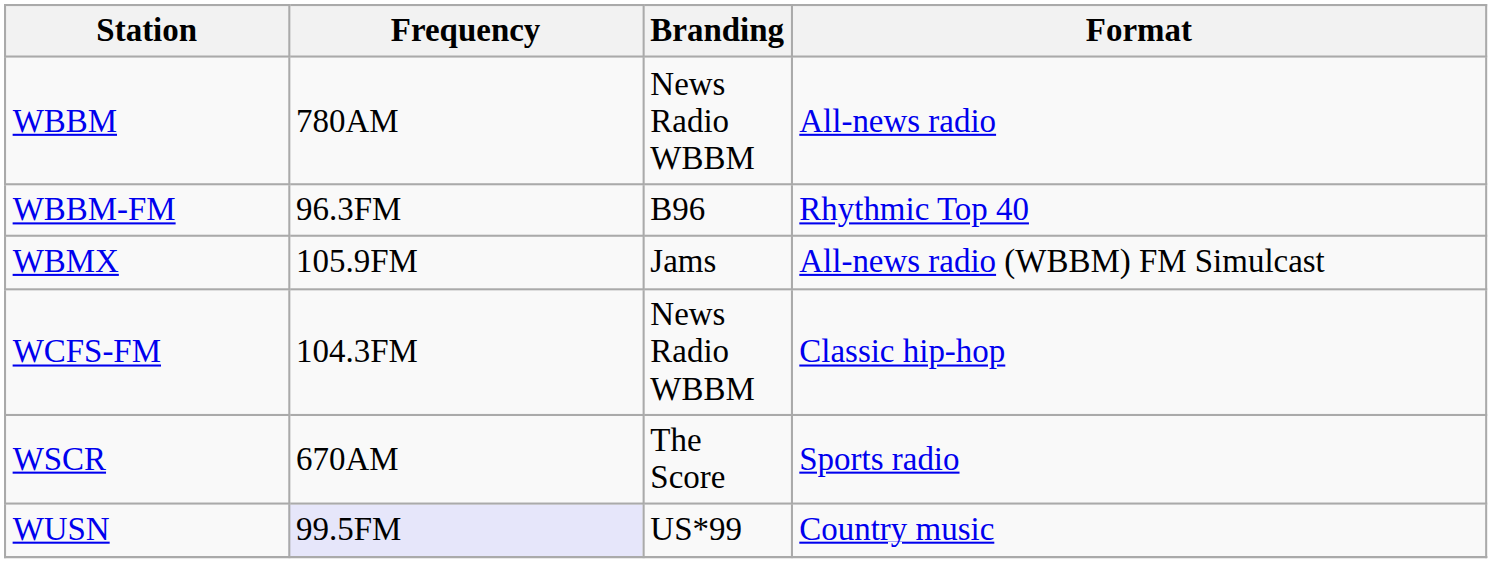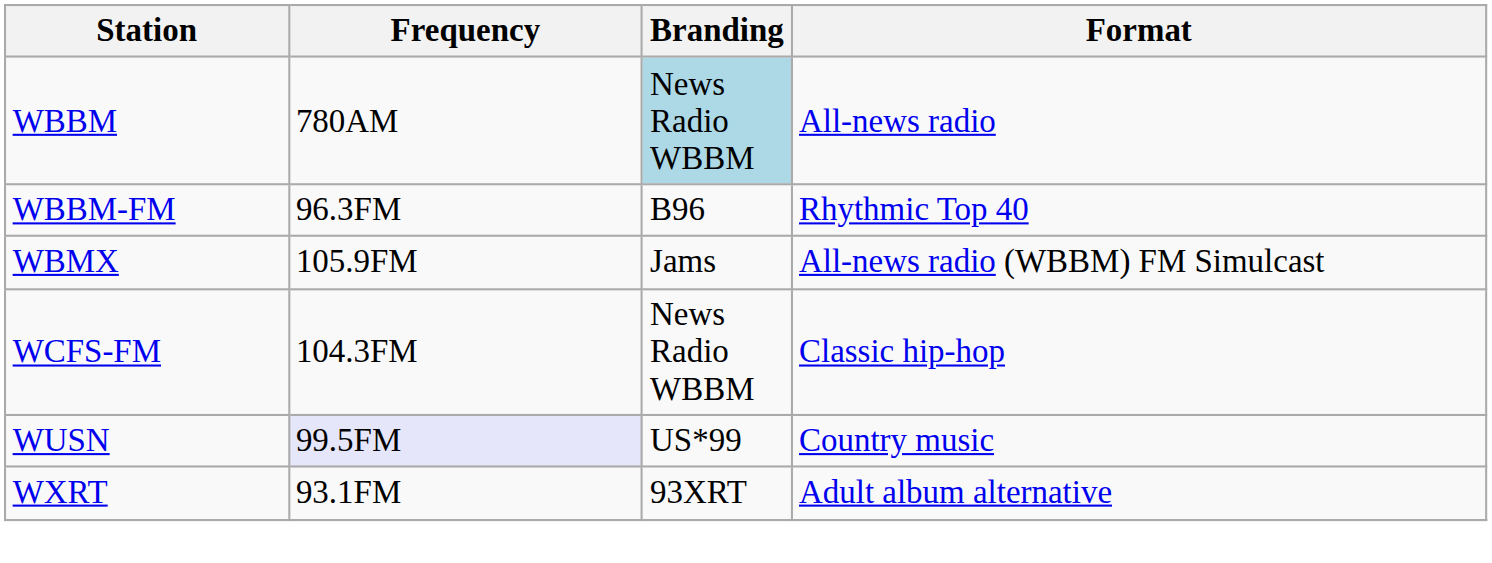WBBM | Branding: no background -> lightblue background
- row: WSCR | 670AM | The Score | Sports radio
+ row: WXRT | 93.1FM | 93XRT | Adult album alternative
